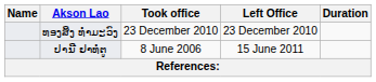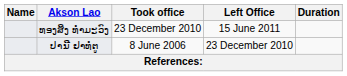ທອງສິງ ທຳມະວົງ | Left Office: 23 December 2010 -> 15 June 2011
ປານີ ຢາທໍຕູ | Left Office: 15 June 2011 -> 23 December 2010
